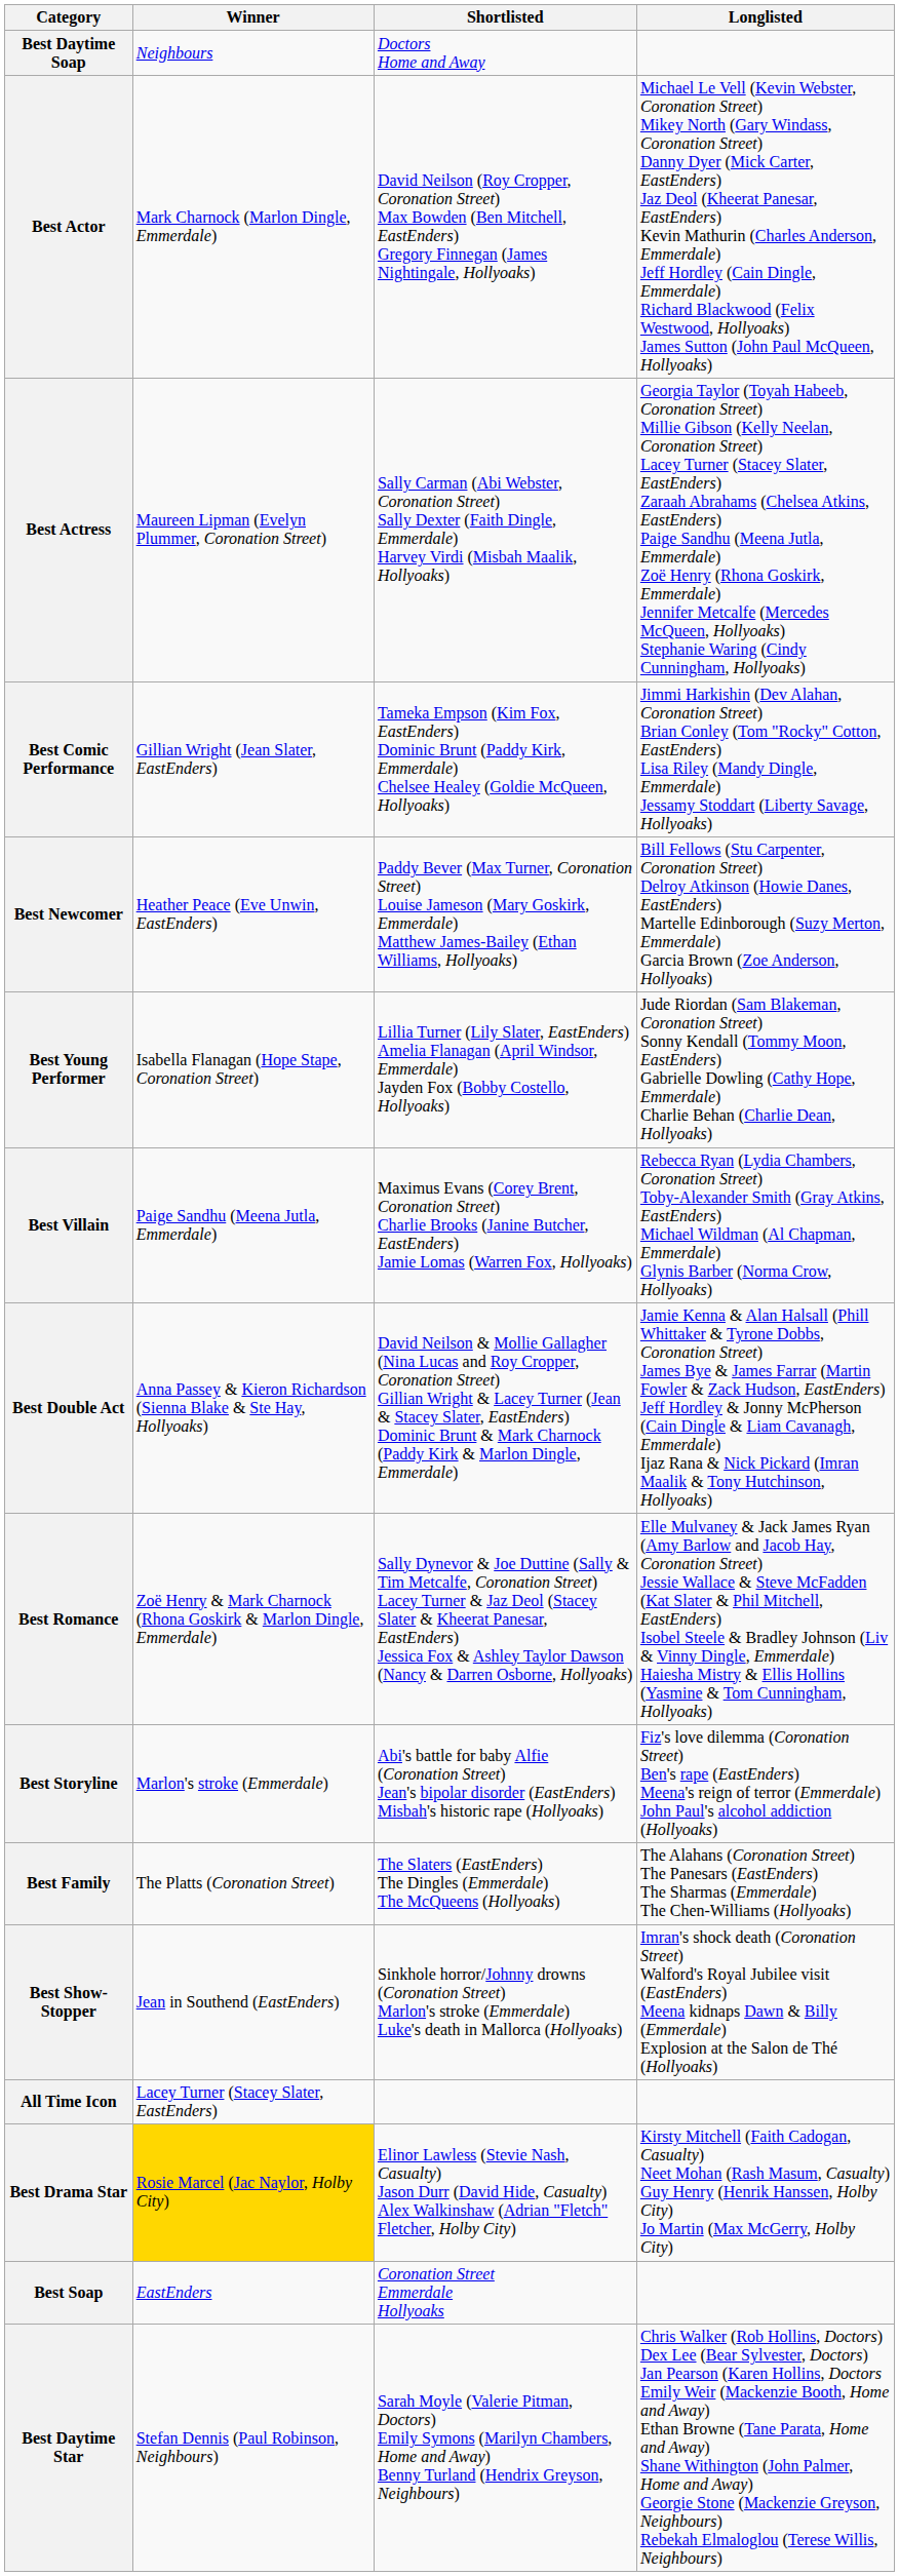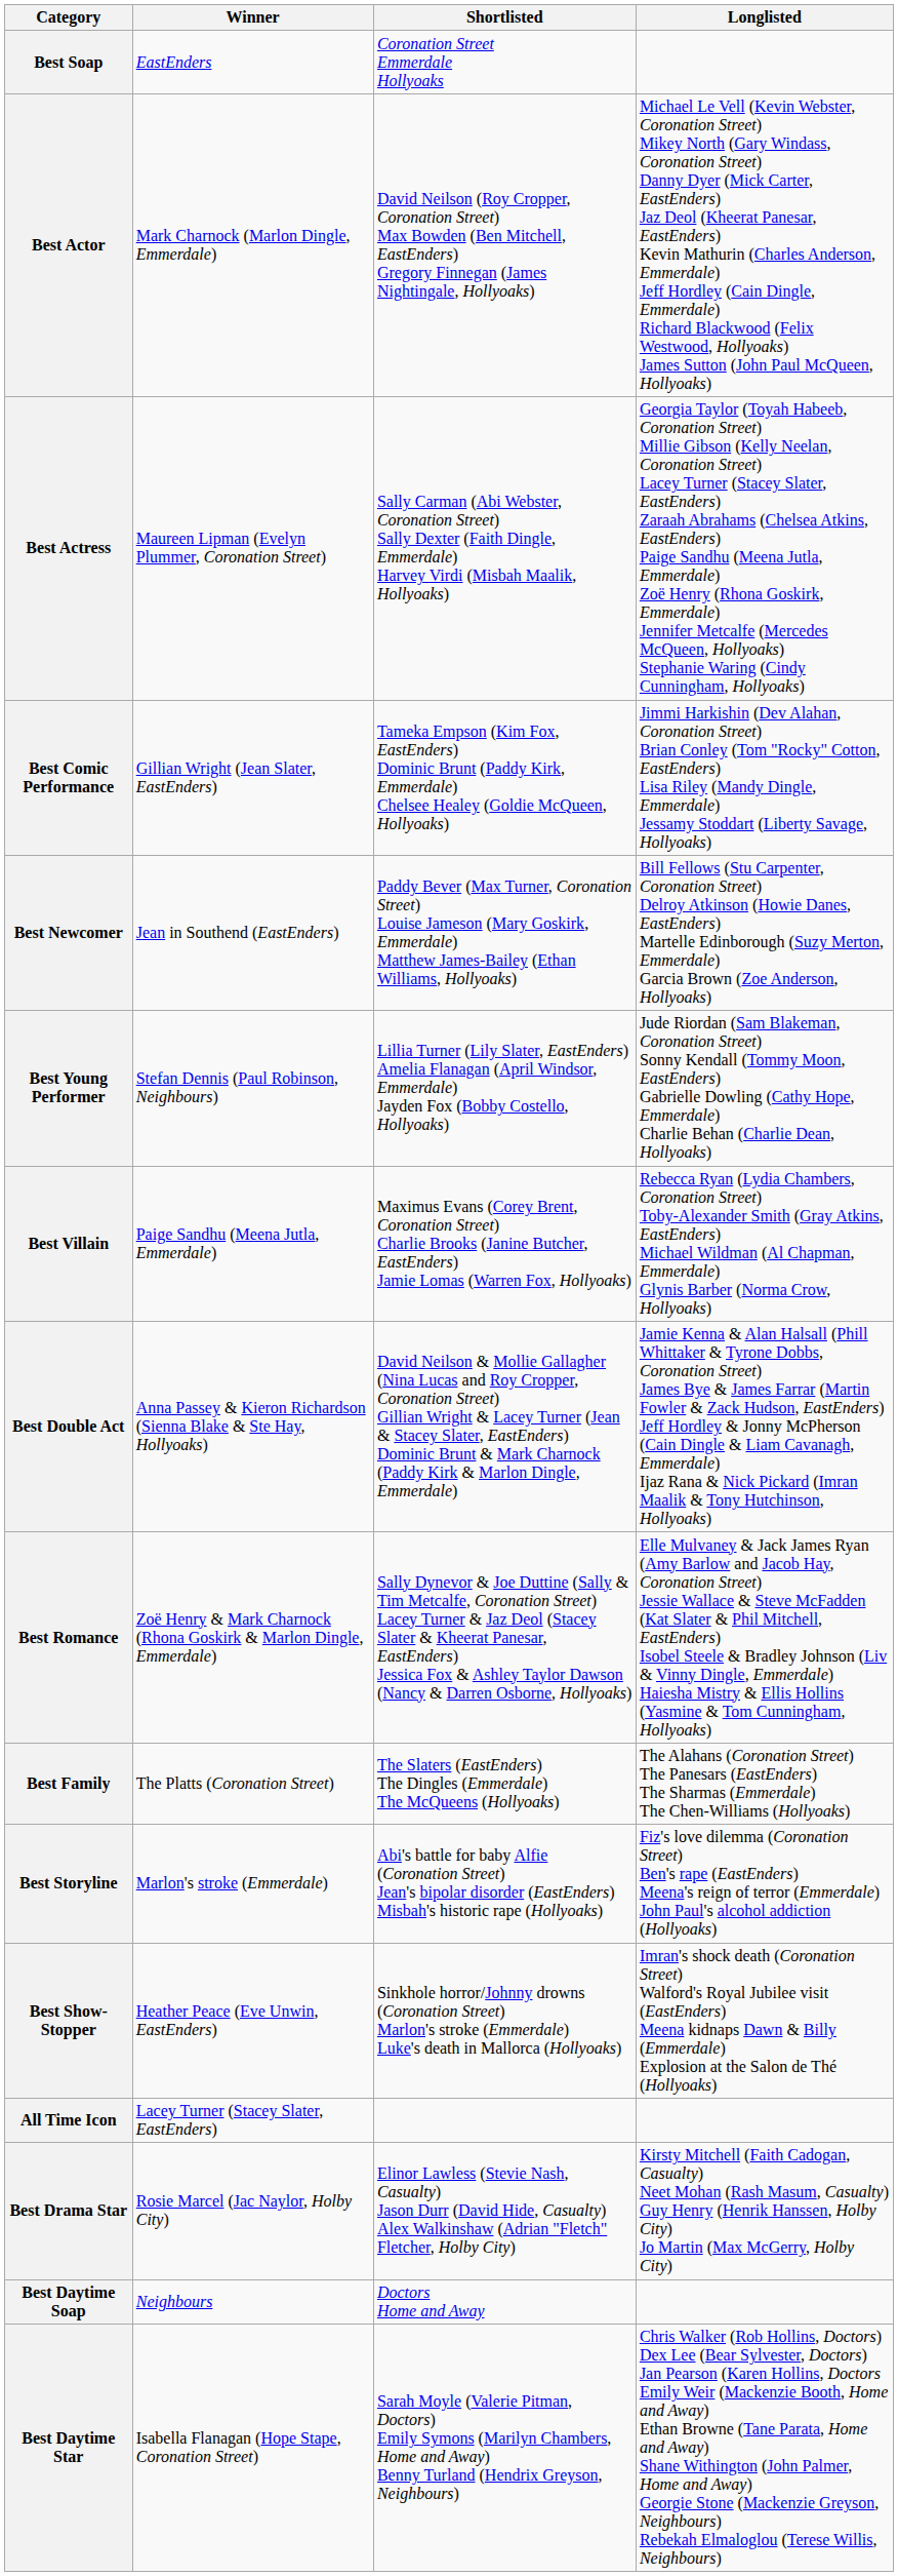rows swapped: Best Soap <-> Best Daytime Soap
Best Newcomer | Winner: Heather Peace (Eve Unwin, EastEnders) -> Jean in Southend (EastEnders)
Best Young Performer | Winner: Isabella Flanagan (Hope Stape, Coronation Street) -> Stefan Dennis (Paul Robinson, Neighbours)
rows swapped: Best Family <-> Best Storyline
Best Show-Stopper | Winner: Jean in Southend (EastEnders) -> Heather Peace (Eve Unwin, EastEnders)
Best Drama Star | Winner: gold background -> no background
Best Daytime Star | Winner: Stefan Dennis (Paul Robinson, Neighbours) -> Isabella Flanagan (Hope Stape, Coronation Street)
